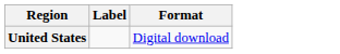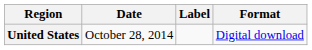+ column: Date | October 28, 2014
